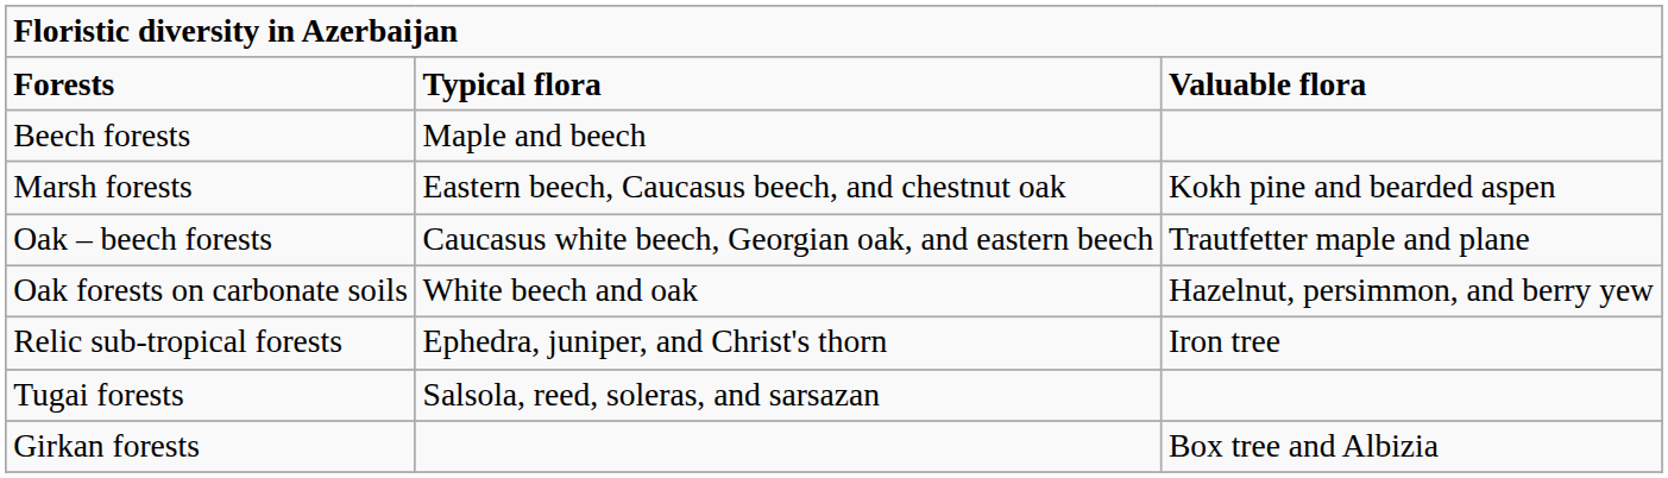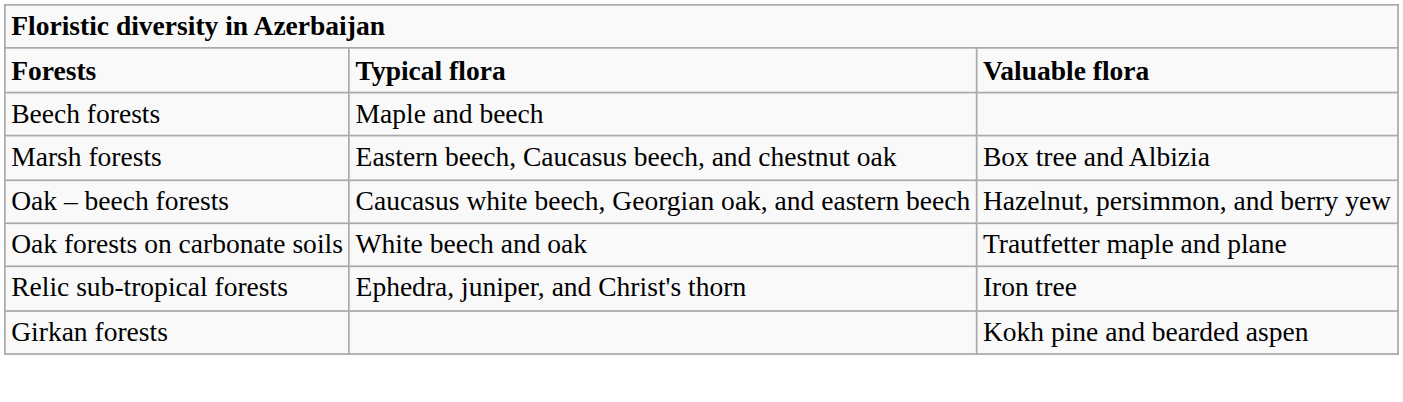Marsh forests | column 3: Kokh pine and bearded aspen -> Box tree and Albizia
Oak – beech forests | column 3: Trautfetter maple and plane -> Hazelnut, persimmon, and berry yew
Oak forests on carbonate soils | column 3: Hazelnut, persimmon, and berry yew -> Trautfetter maple and plane
- row: Tugai forests | Salsola, reed, soleras, and sarsazan
Girkan forests | column 3: Box tree and Albizia -> Kokh pine and bearded aspen
